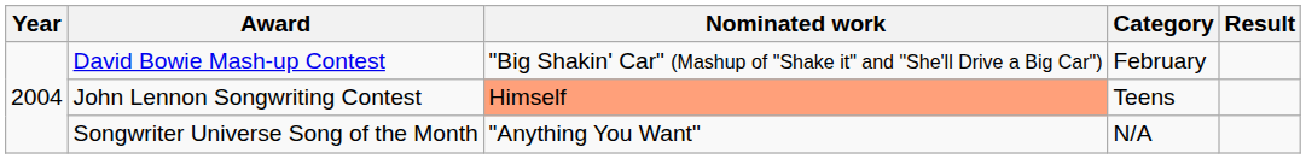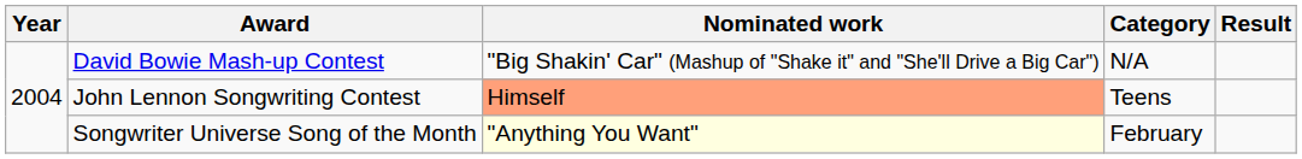David Bowie Mash-up Contest | Category: February -> N/A
Songwriter Universe Song of the Month | Nominated work: no background -> lightyellow background
Songwriter Universe Song of the Month | Category: N/A -> February
